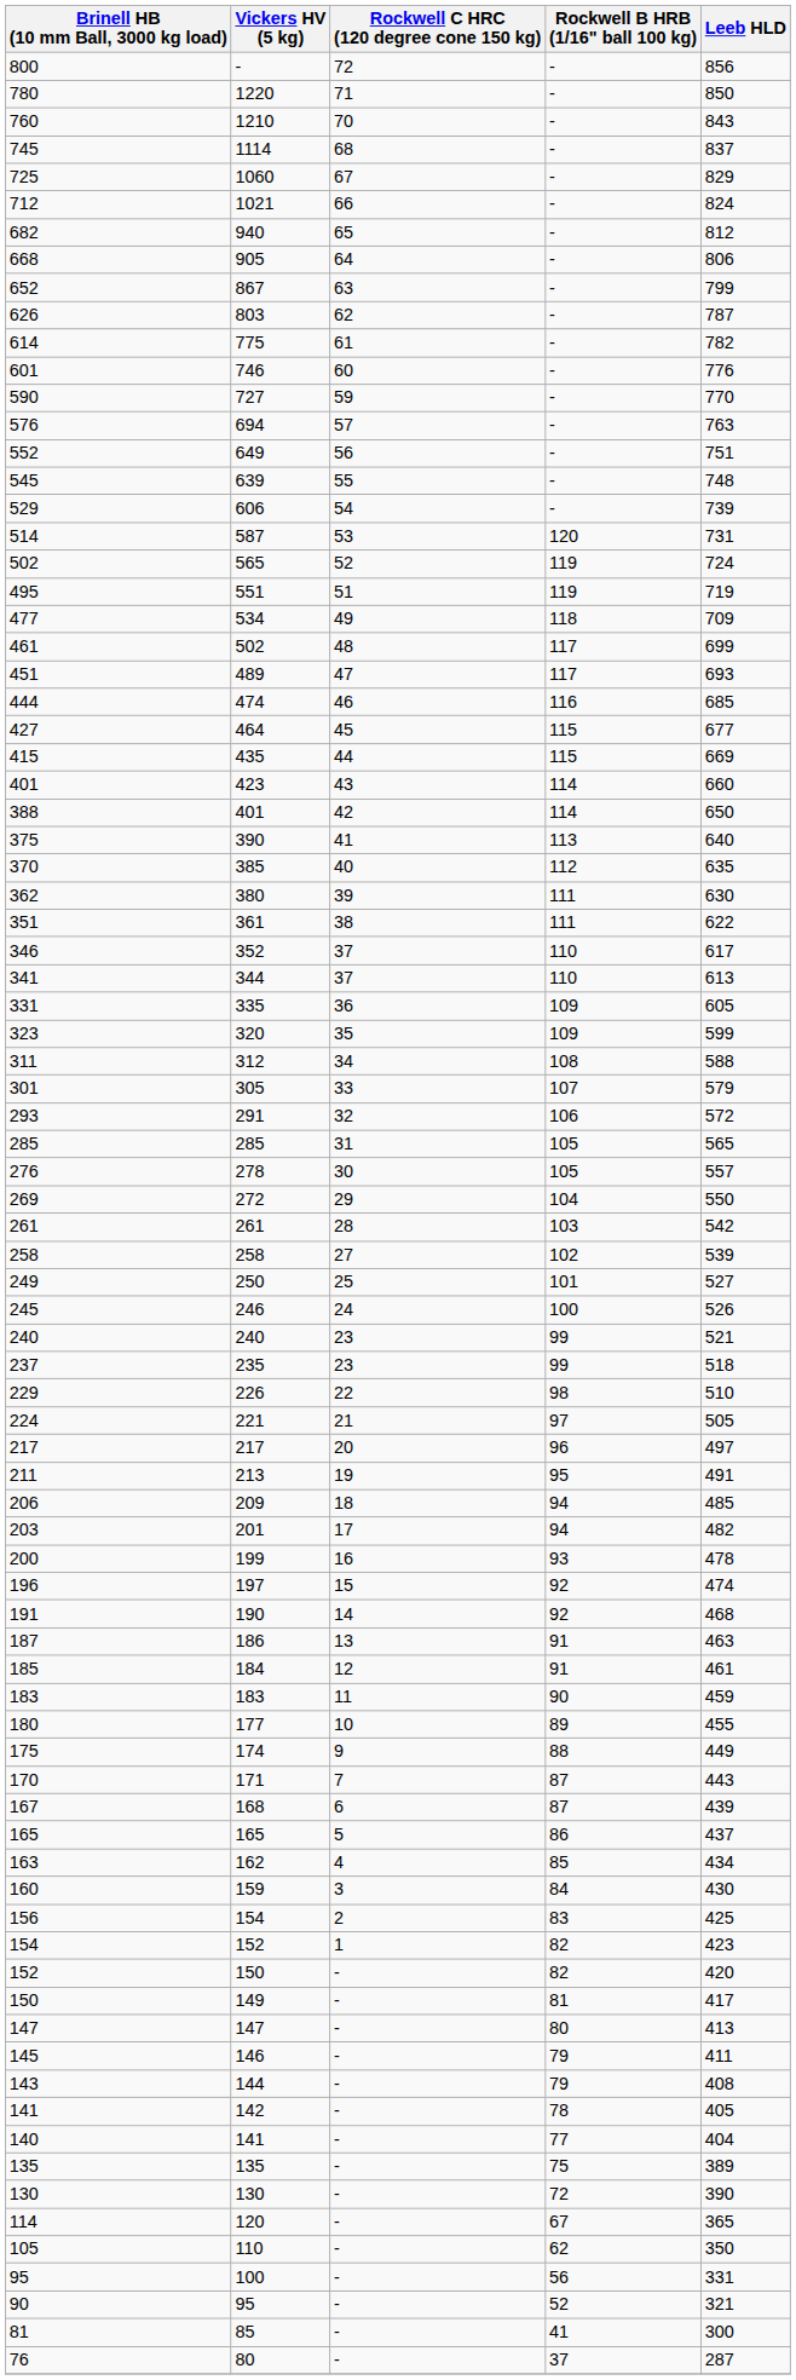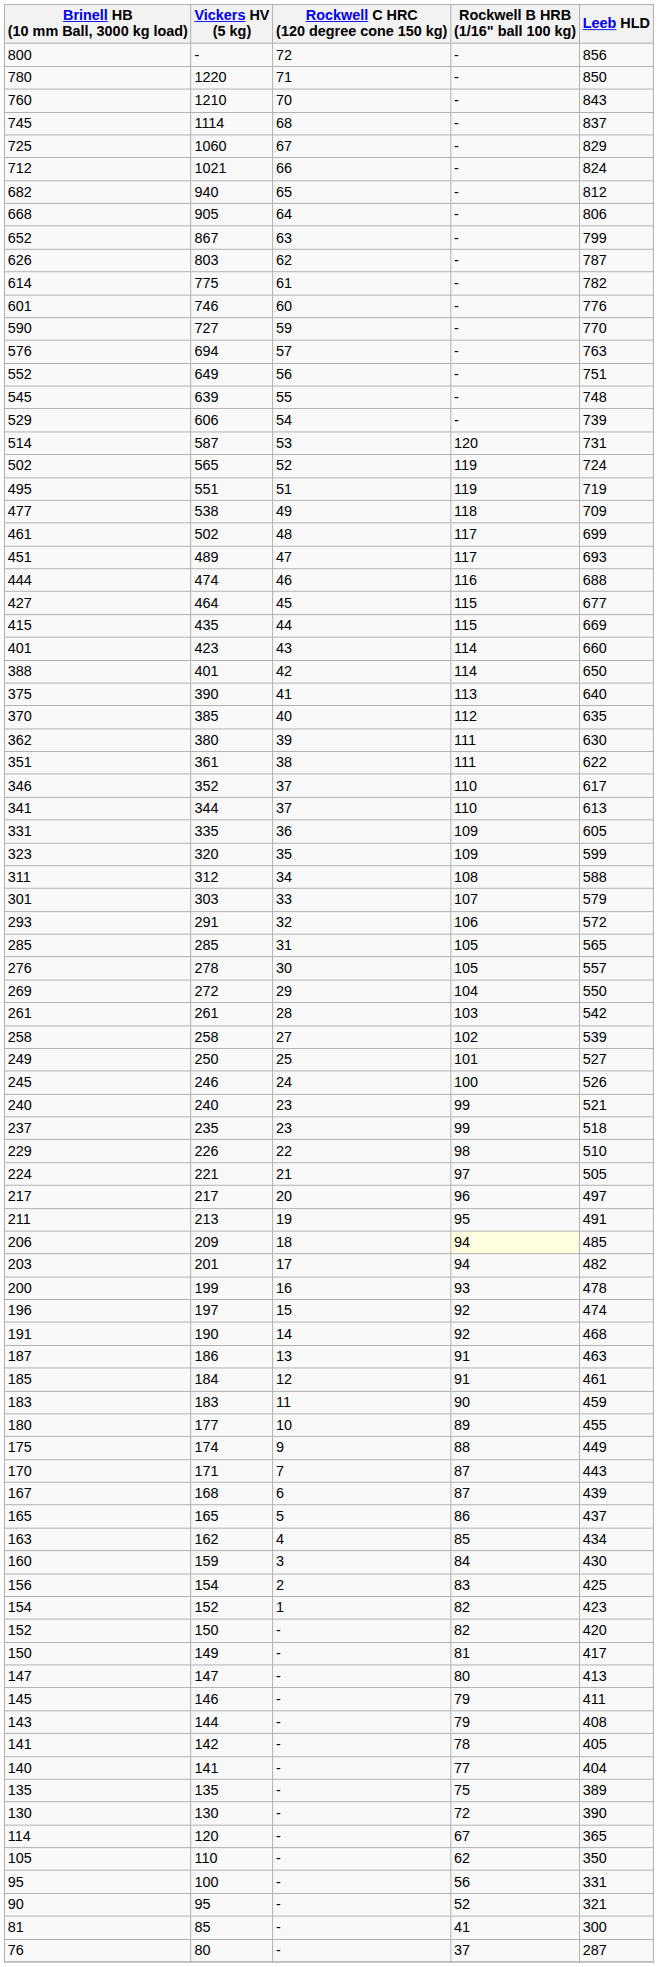477 | Vickers HV (5 kg): 534 -> 538
444 | Leeb HLD: 685 -> 688
301 | Vickers HV (5 kg): 305 -> 303
206 | Rockwell B HRB (1/16" ball 100 kg): no background -> lightyellow background
